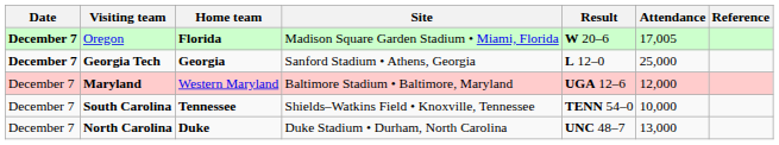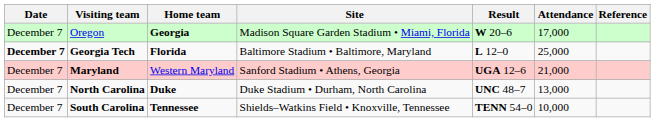Oregon | Date: bold -> normal
Oregon | Home team: Florida -> Georgia
Oregon | Attendance: 17,005 -> 17,000
Georgia Tech | Home team: Georgia -> Florida
Georgia Tech | Site: Sanford Stadium • Athens, Georgia -> Baltimore Stadium • Baltimore, Maryland
Maryland | Site: Baltimore Stadium • Baltimore, Maryland -> Sanford Stadium • Athens, Georgia
Maryland | Attendance: 12,000 -> 21,000
rows swapped: North Carolina <-> South Carolina
